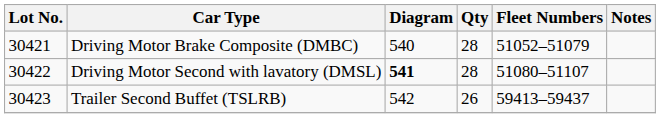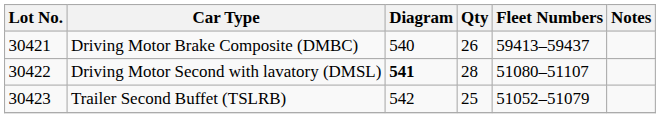Driving Motor Brake Composite (DMBC) | Qty: 28 -> 26
Driving Motor Brake Composite (DMBC) | Fleet Numbers: 51052–51079 -> 59413–59437
Trailer Second Buffet (TSLRB) | Qty: 26 -> 25
Trailer Second Buffet (TSLRB) | Fleet Numbers: 59413–59437 -> 51052–51079
